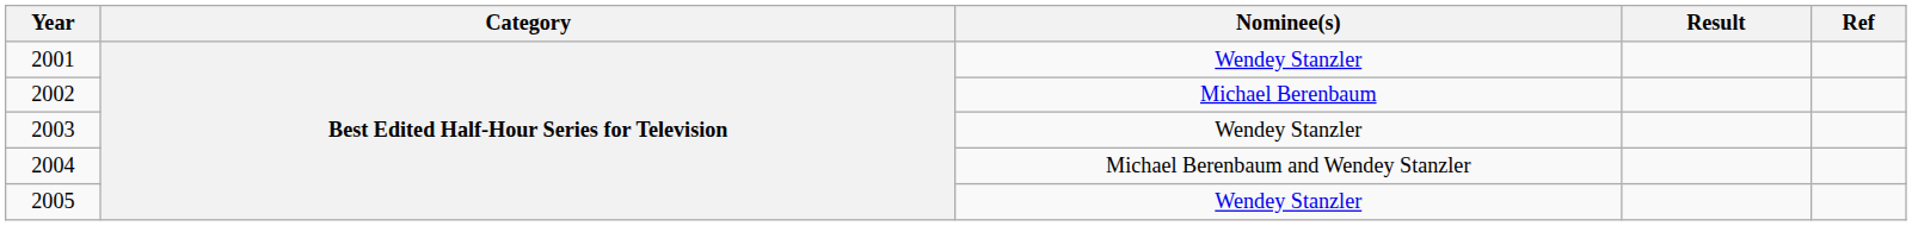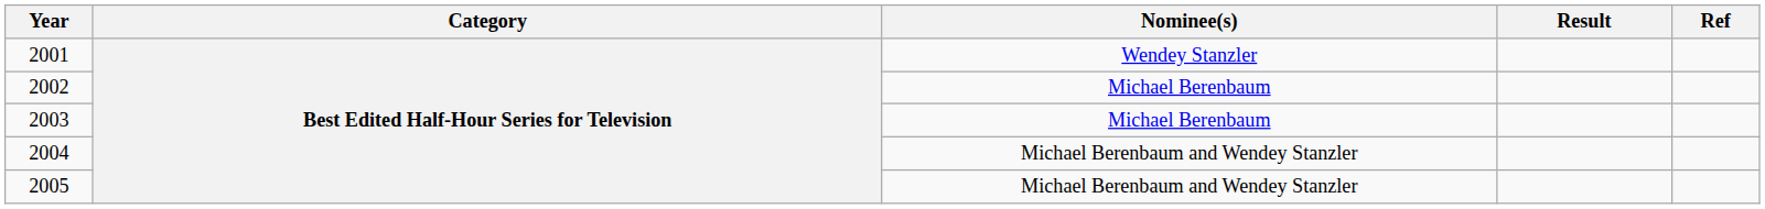2003 | Nominee(s): Wendey Stanzler -> Michael Berenbaum
2005 | Nominee(s): Wendey Stanzler -> Michael Berenbaum and Wendey Stanzler
